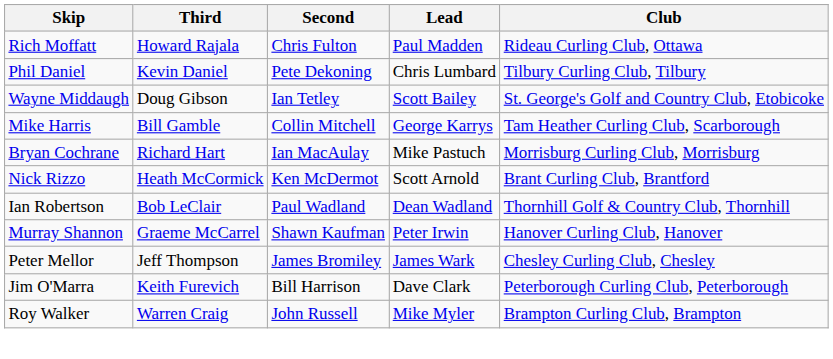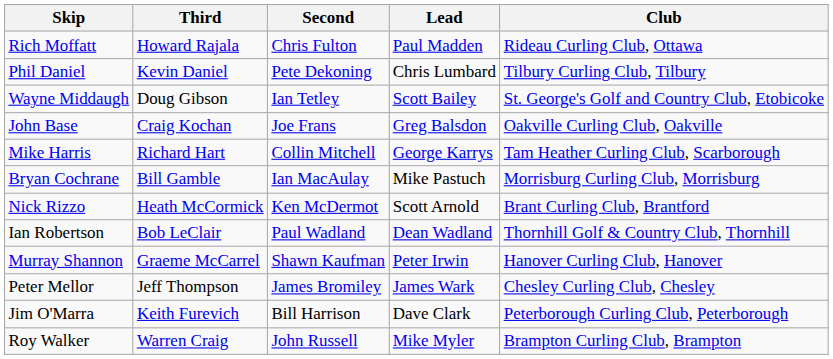+ row: John Base | Craig Kochan | Joe Frans | Greg Balsdon | Oakville Curling Club, Oakville
Mike Harris | Third: Bill Gamble -> Richard Hart
Bryan Cochrane | Third: Richard Hart -> Bill Gamble
